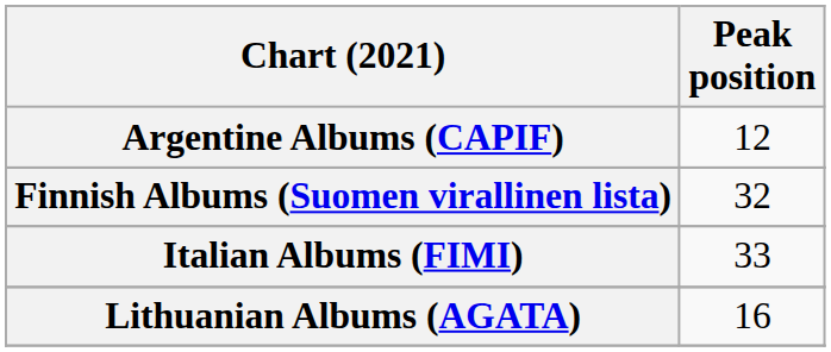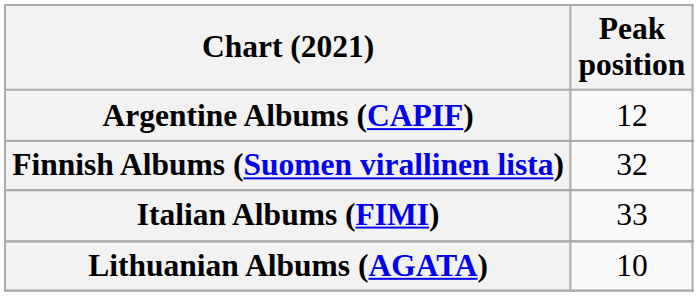Lithuanian Albums (AGATA) | Peak position: 16 -> 10
